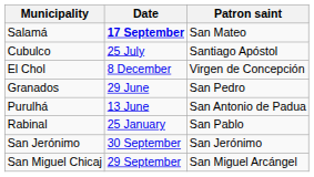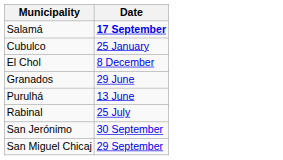- column: Patron saint | San Mateo | Santiago Apóstol | Virgen de Concepción | San Pedro | San Antonio de Padua | San Pablo | San Jerónimo | San Miguel Arcángel
Cubulco | Date: 25 July -> 25 January
Rabinal | Date: 25 January -> 25 July
